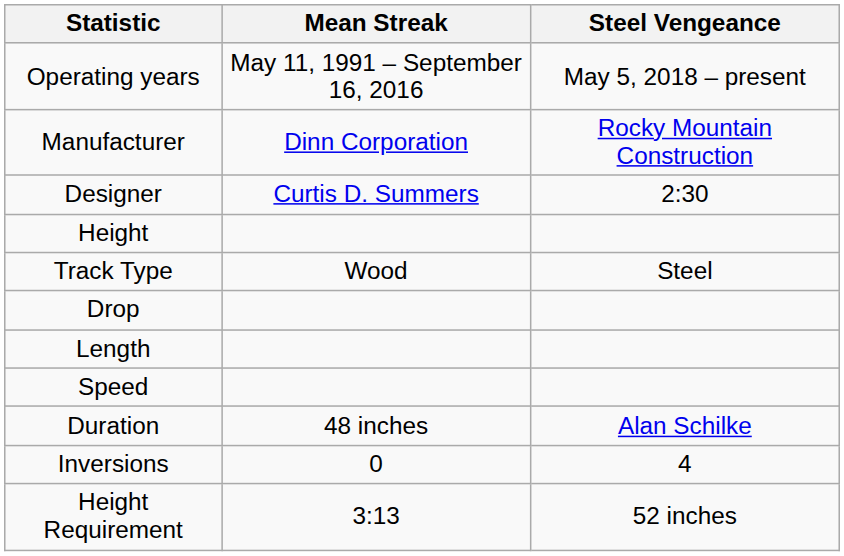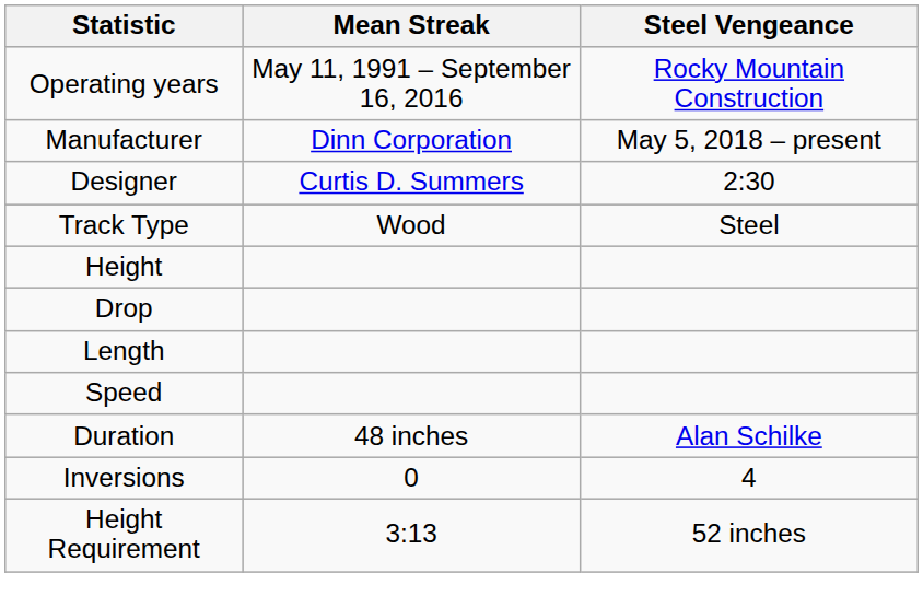Operating years | Steel Vengeance: May 5, 2018 – present -> Rocky Mountain Construction
Manufacturer | Steel Vengeance: Rocky Mountain Construction -> May 5, 2018 – present
rows swapped: Track Type <-> Height
